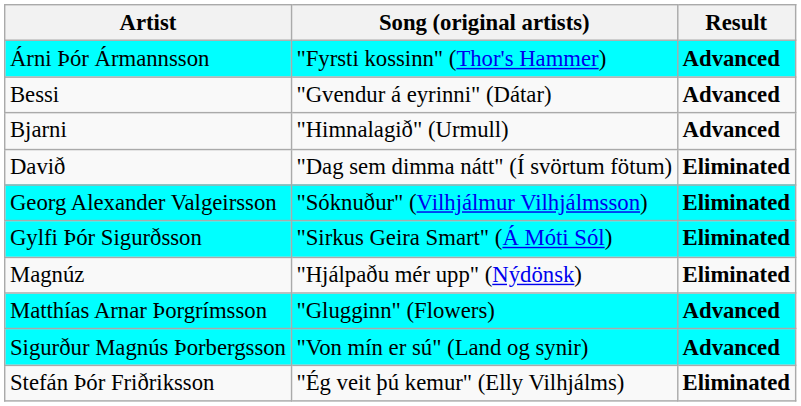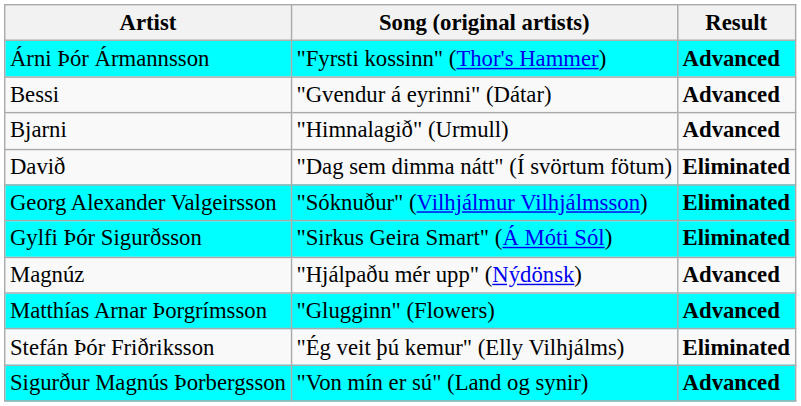Magnúz | Result: Eliminated -> Advanced
rows swapped: Sigurður Magnús Þorbergsson <-> Stefán Þór Friðriksson
